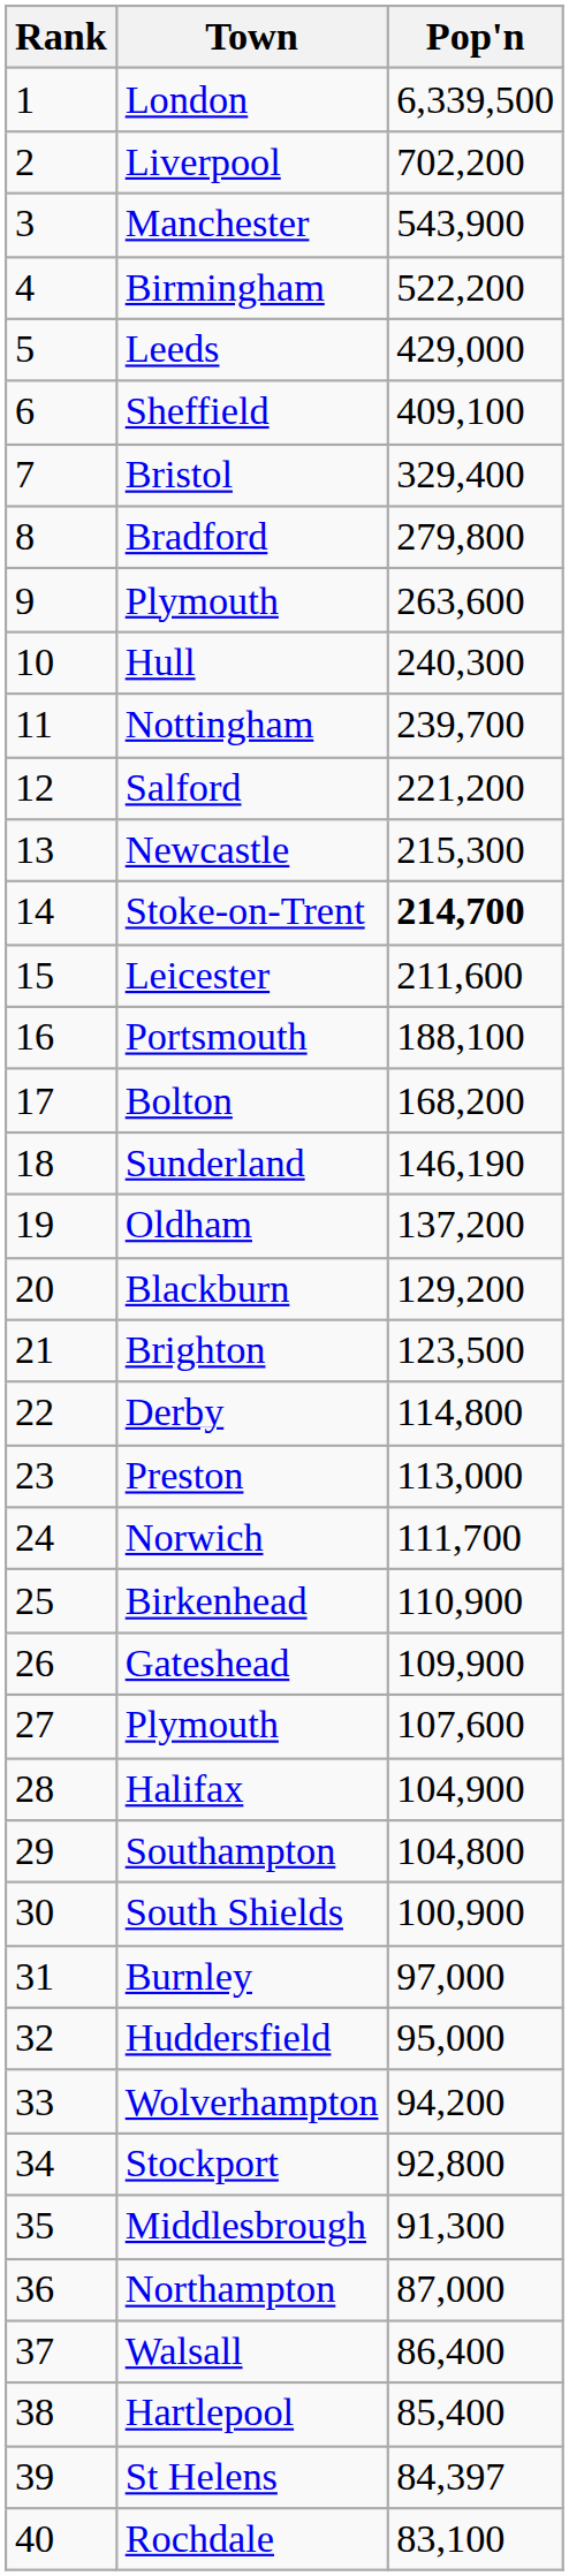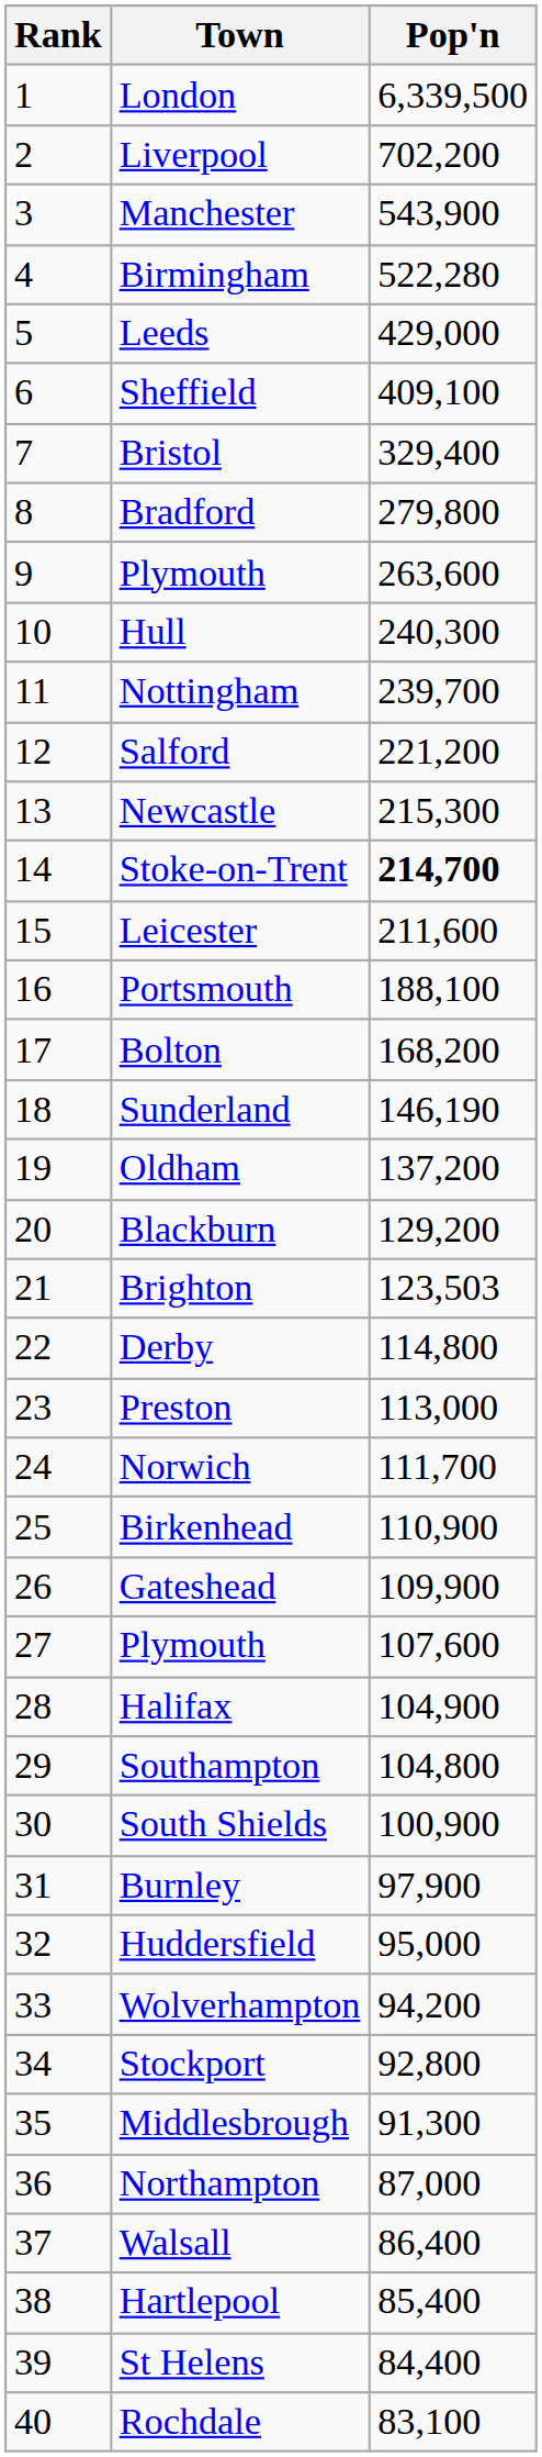Birmingham | Pop'n: 522,200 -> 522,280
Brighton | Pop'n: 123,500 -> 123,503
Burnley | Pop'n: 97,000 -> 97,900
St Helens | Pop'n: 84,397 -> 84,400
